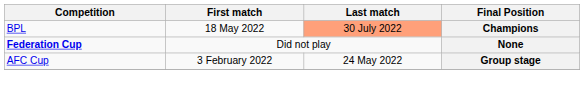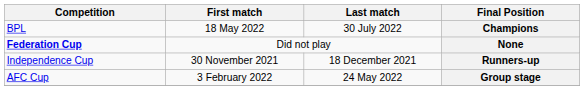Champions | Last match: lightsalmon background -> no background
+ row: Independence Cup | 30 November 2021 | 18 December 2021 | Runners-up
